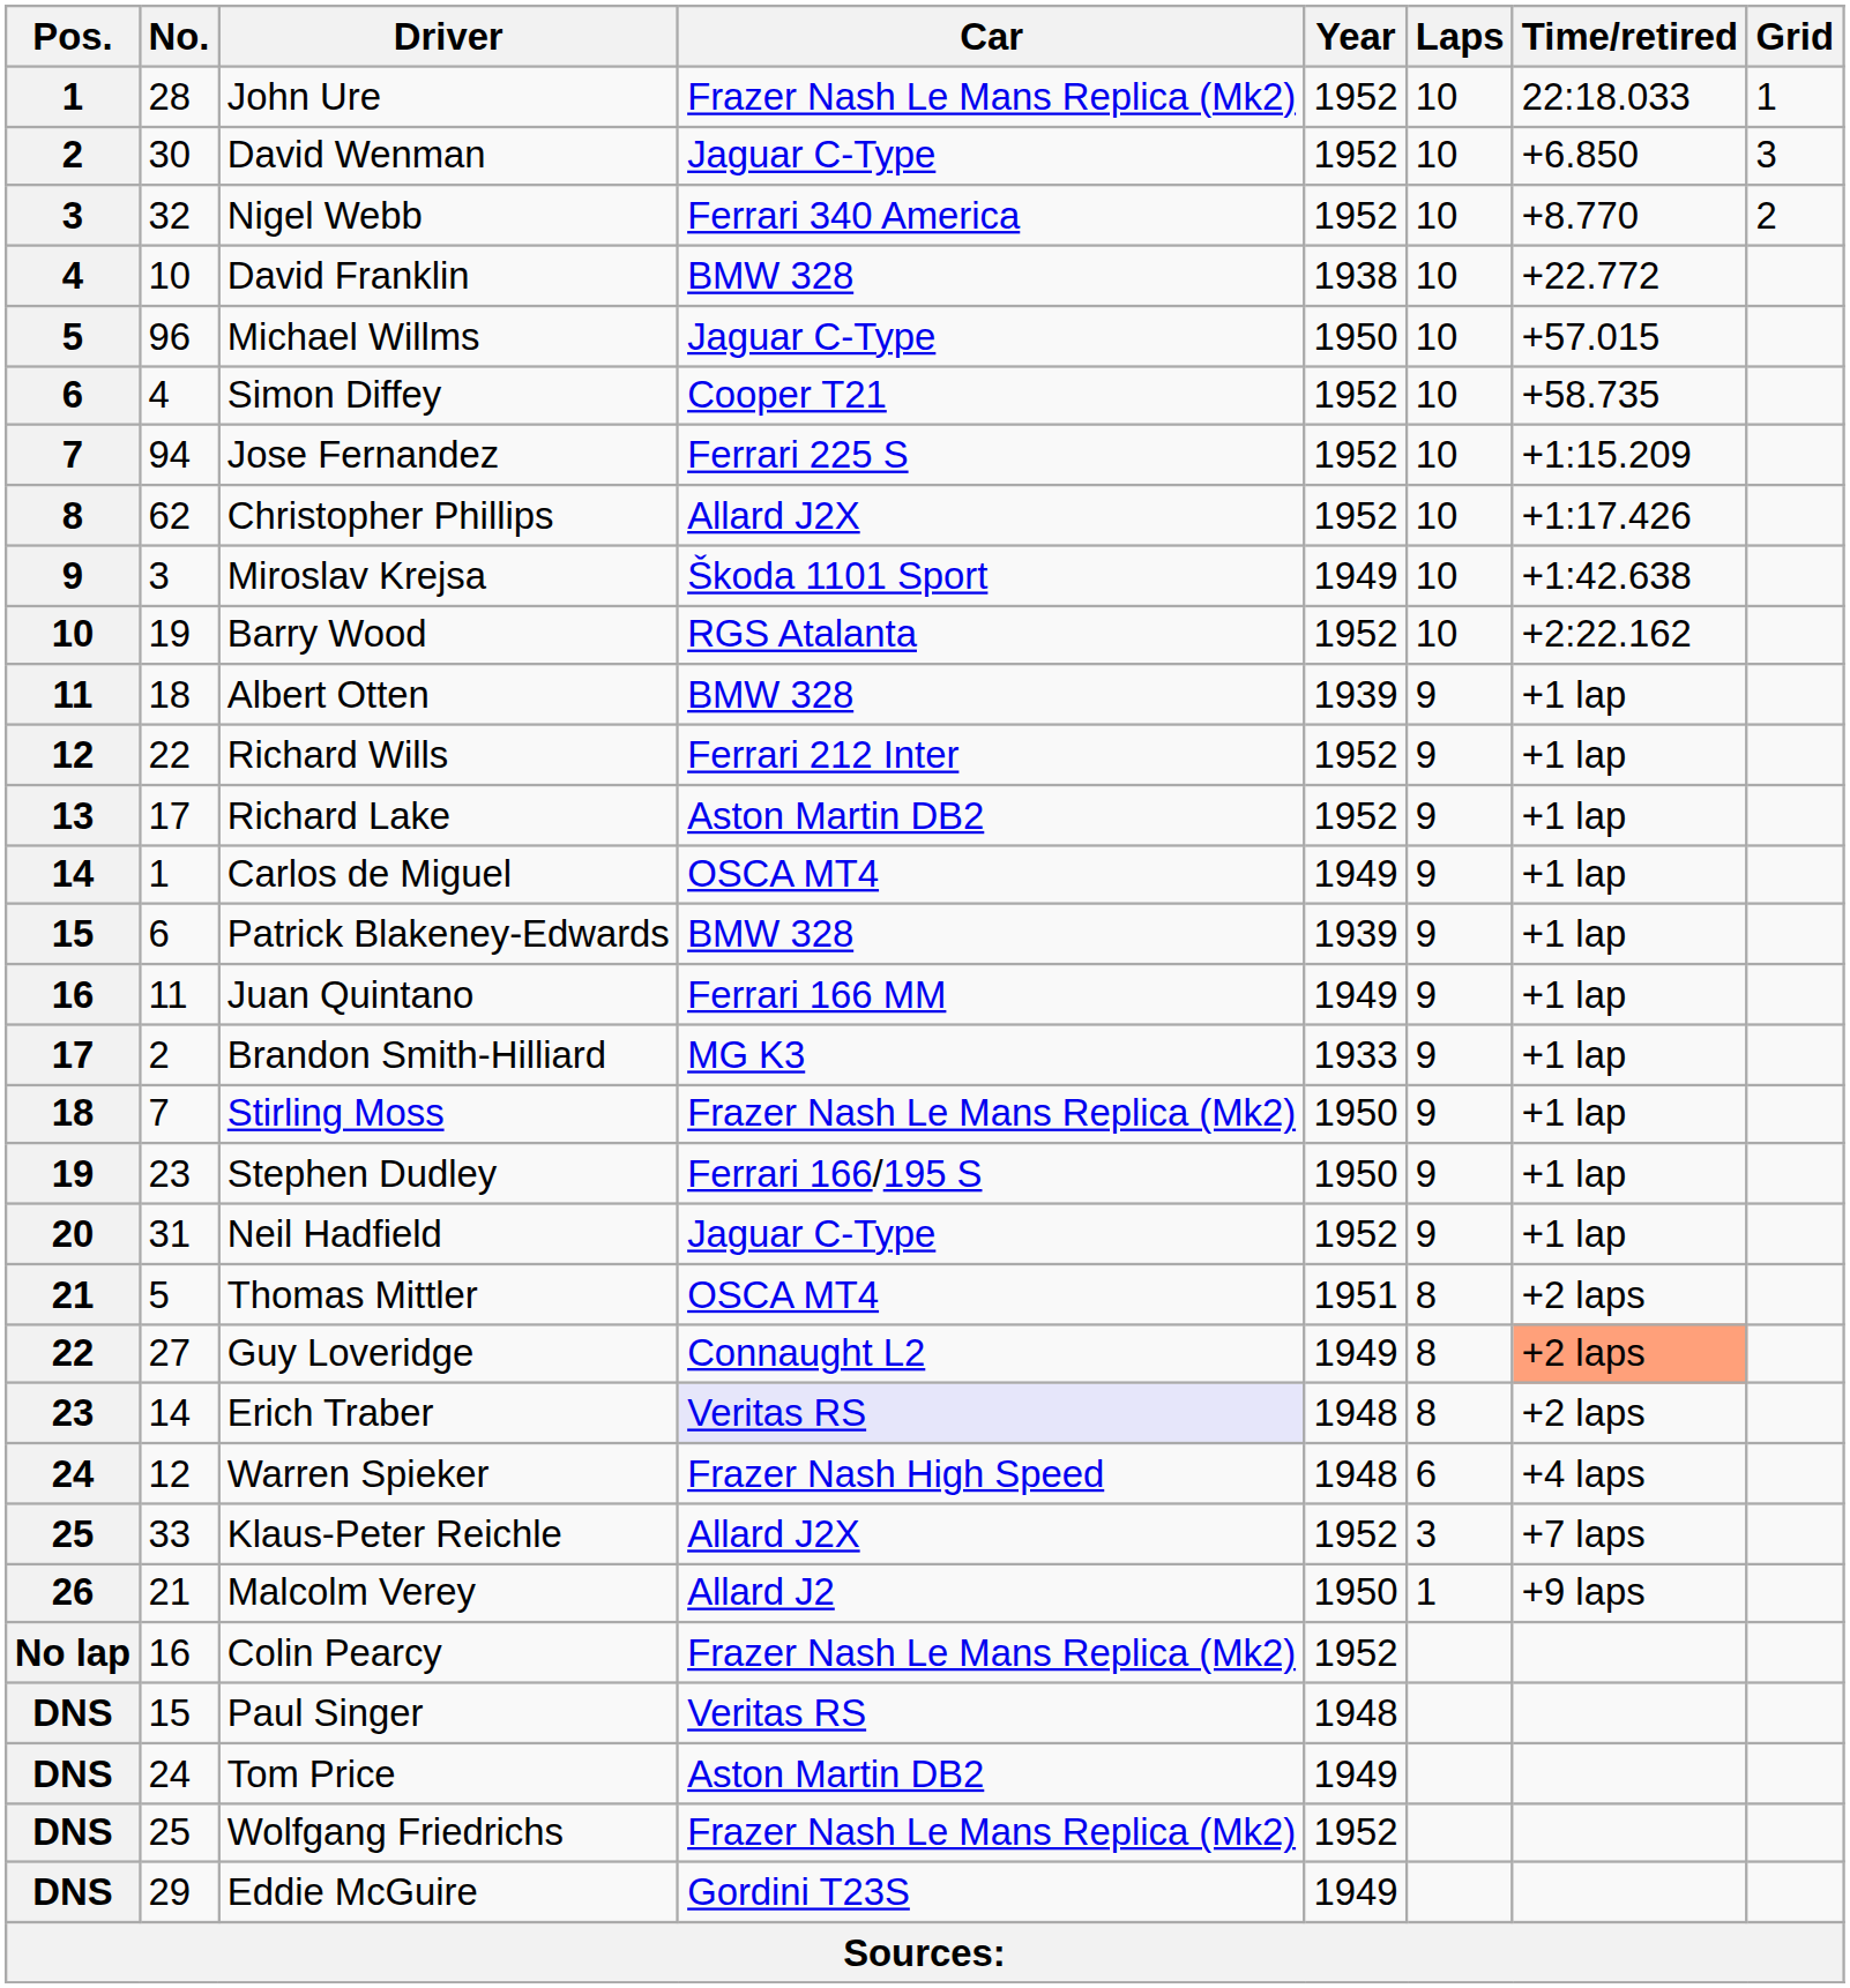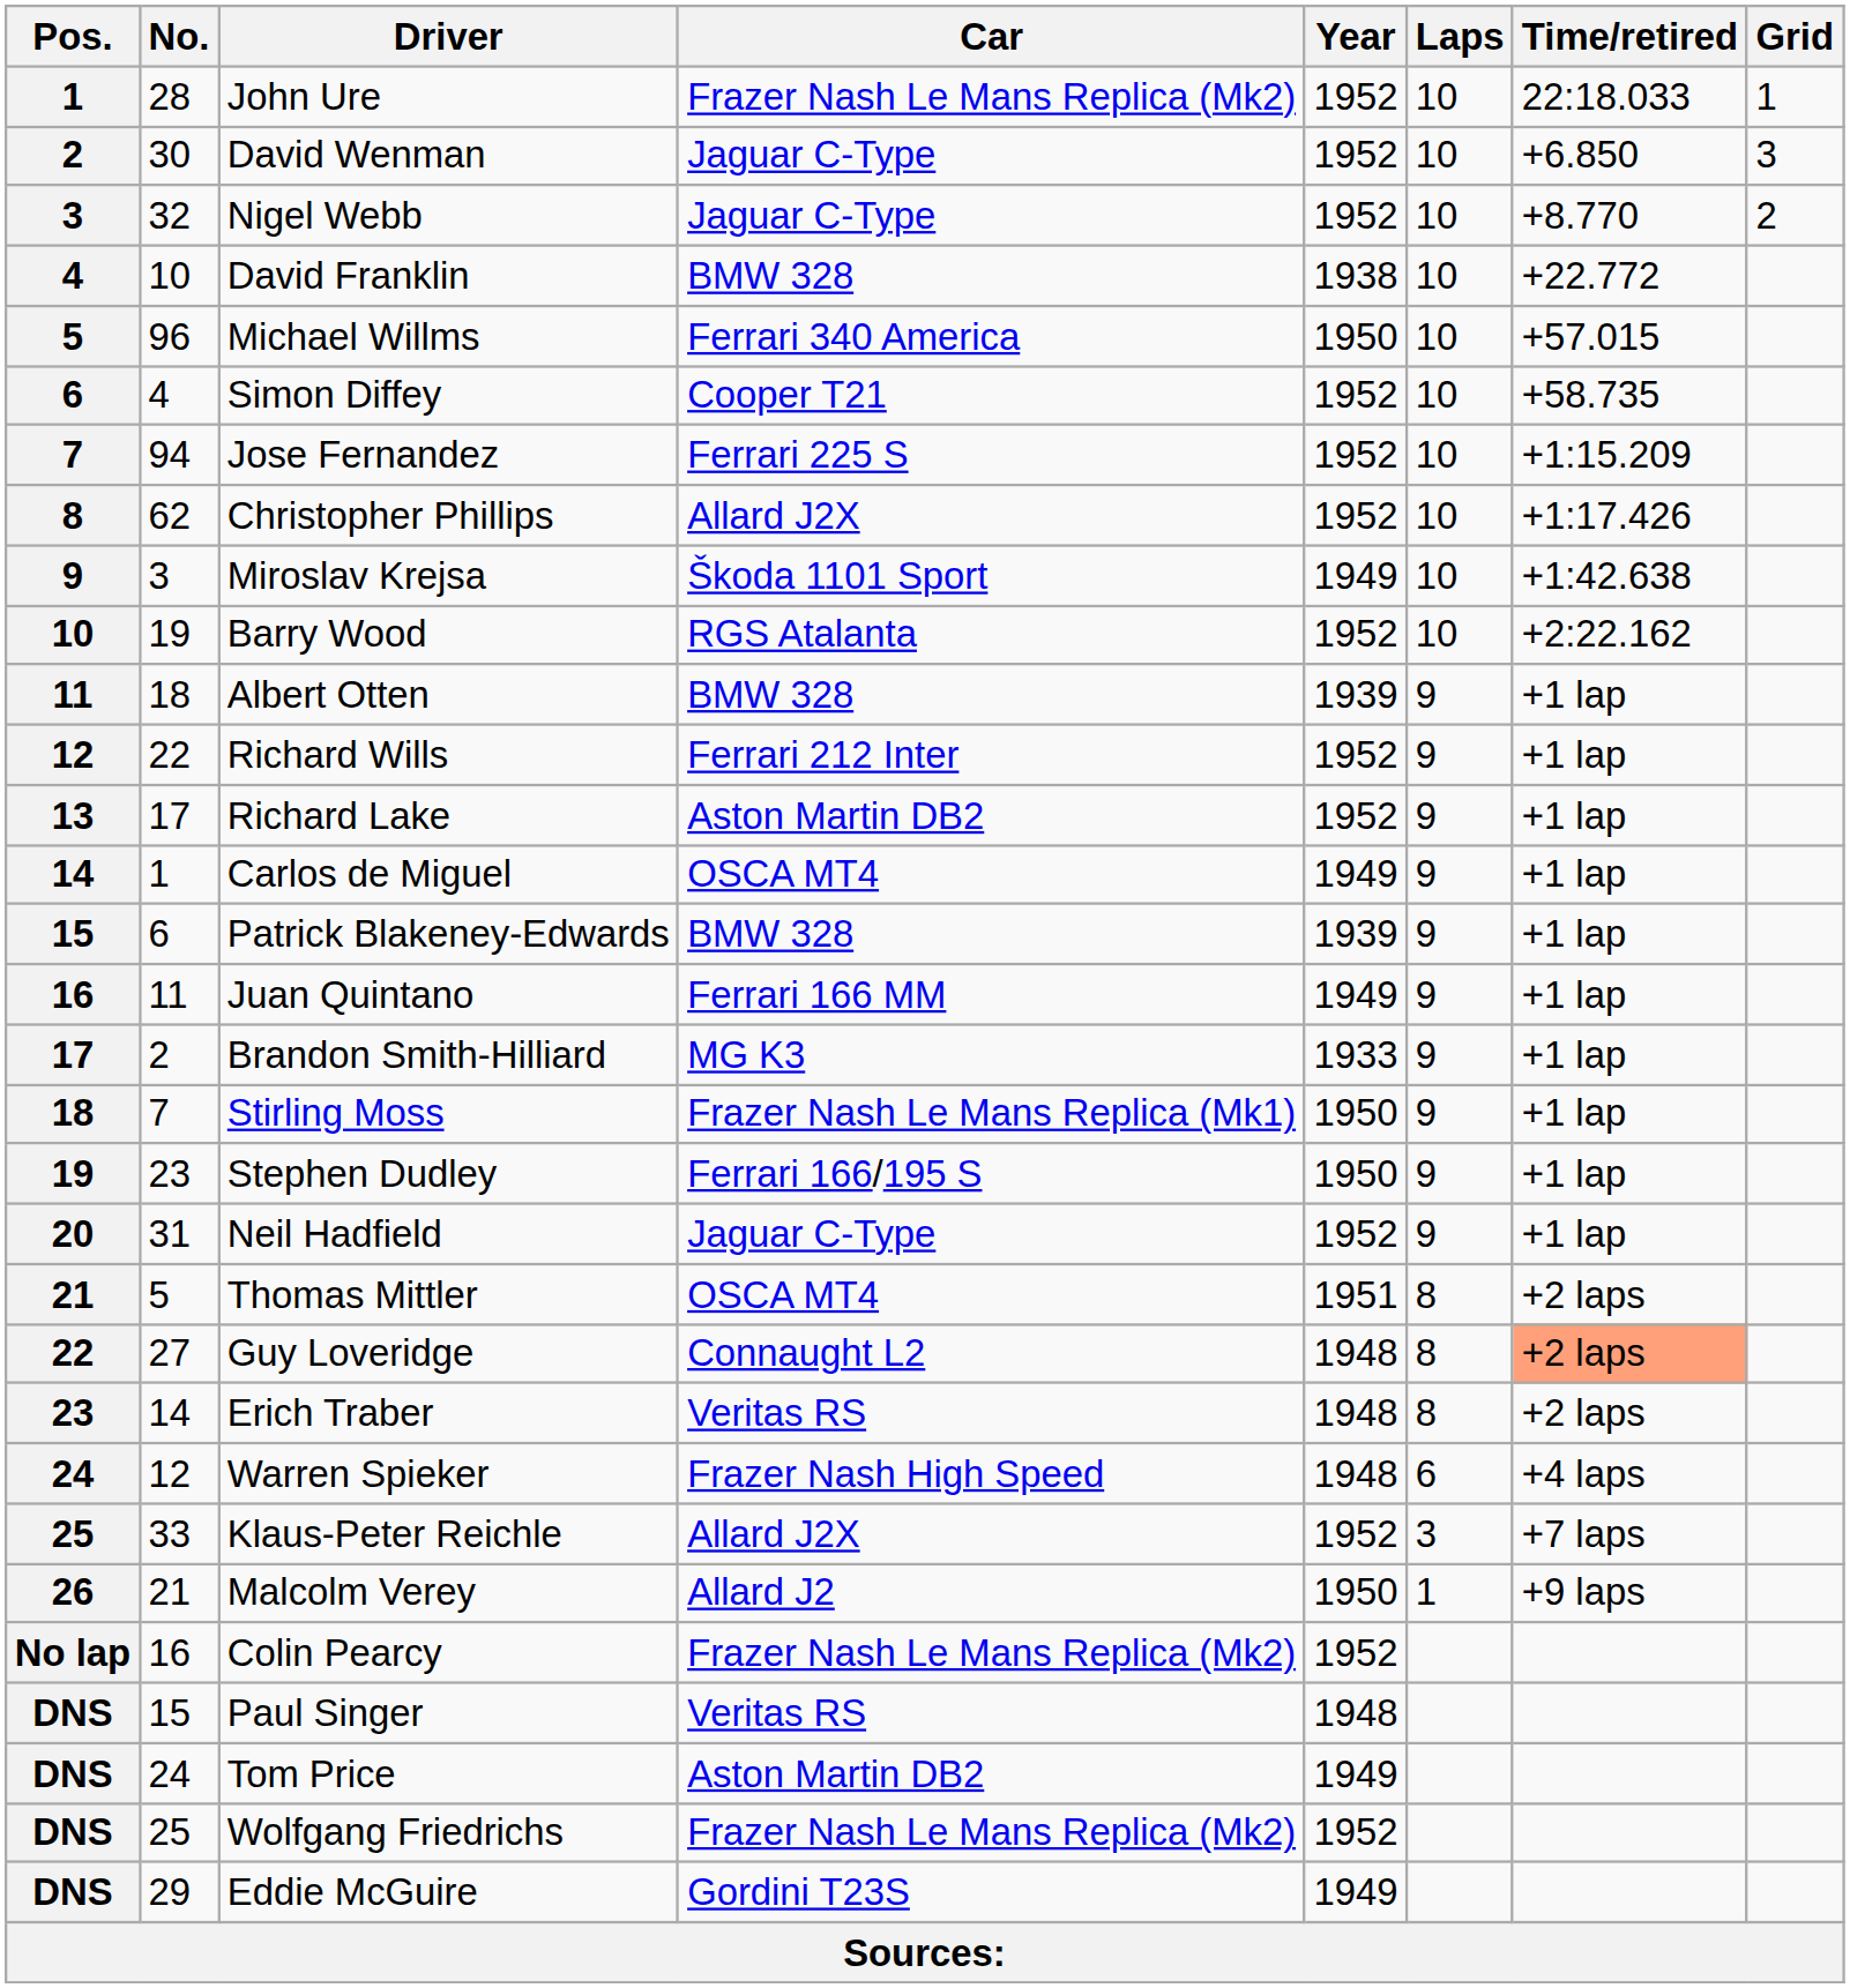Nigel Webb | Car: Ferrari 340 America -> Jaguar C-Type
Michael Willms | Car: Jaguar C-Type -> Ferrari 340 America
Stirling Moss | Car: Frazer Nash Le Mans Replica (Mk2) -> Frazer Nash Le Mans Replica (Mk1)
Guy Loveridge | Year: 1949 -> 1948
Erich Traber | Car: lavender background -> no background
